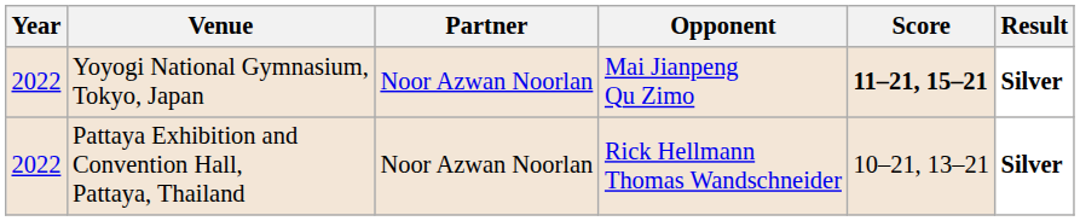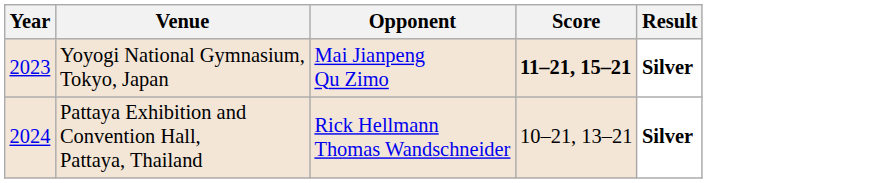- column: Partner | Noor Azwan Noorlan | Noor Azwan Noorlan
Yoyogi National Gymnasium, Tokyo, Japan | Year: 2022 -> 2023
Pattaya Exhibition and Convention Hall, Pattaya, Thailand | Year: 2022 -> 2024
